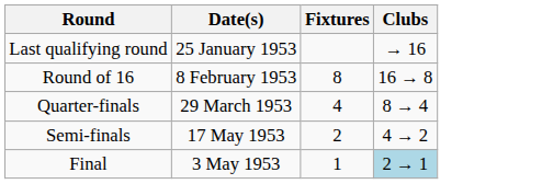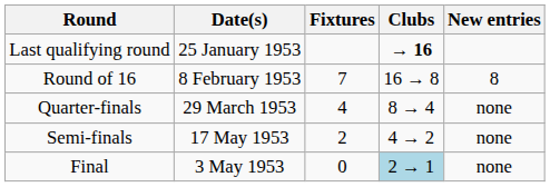+ column: New entries | 8 | none | none | none
Last qualifying round | Clubs: normal -> bold
Round of 16 | Fixtures: 8 -> 7
Final | Fixtures: 1 -> 0
